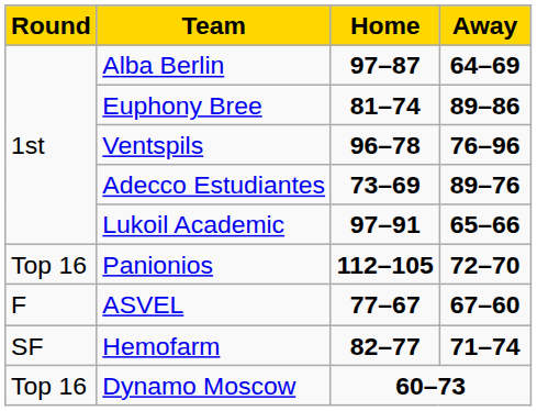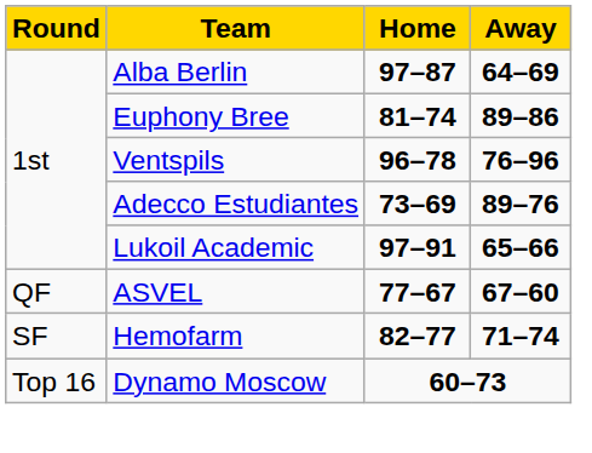- row: Top 16 | Panionios | 112–105 | 72–70
ASVEL | Round: F -> QF
